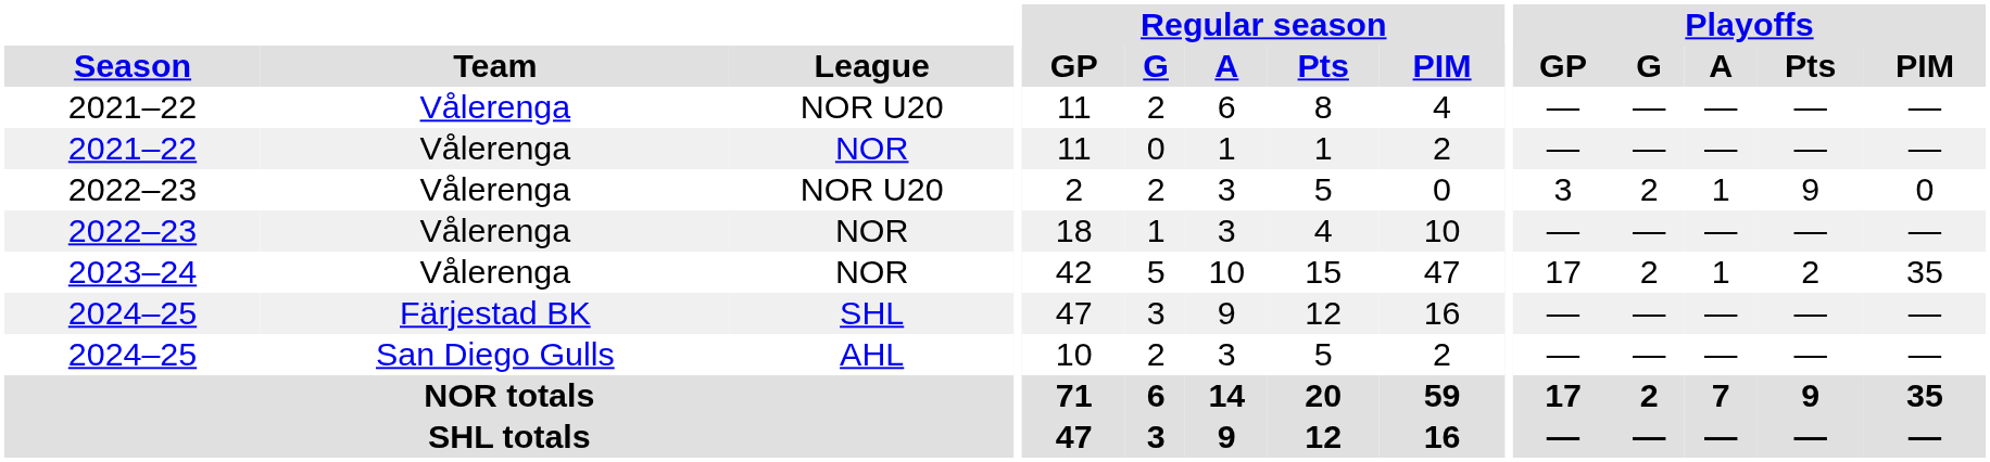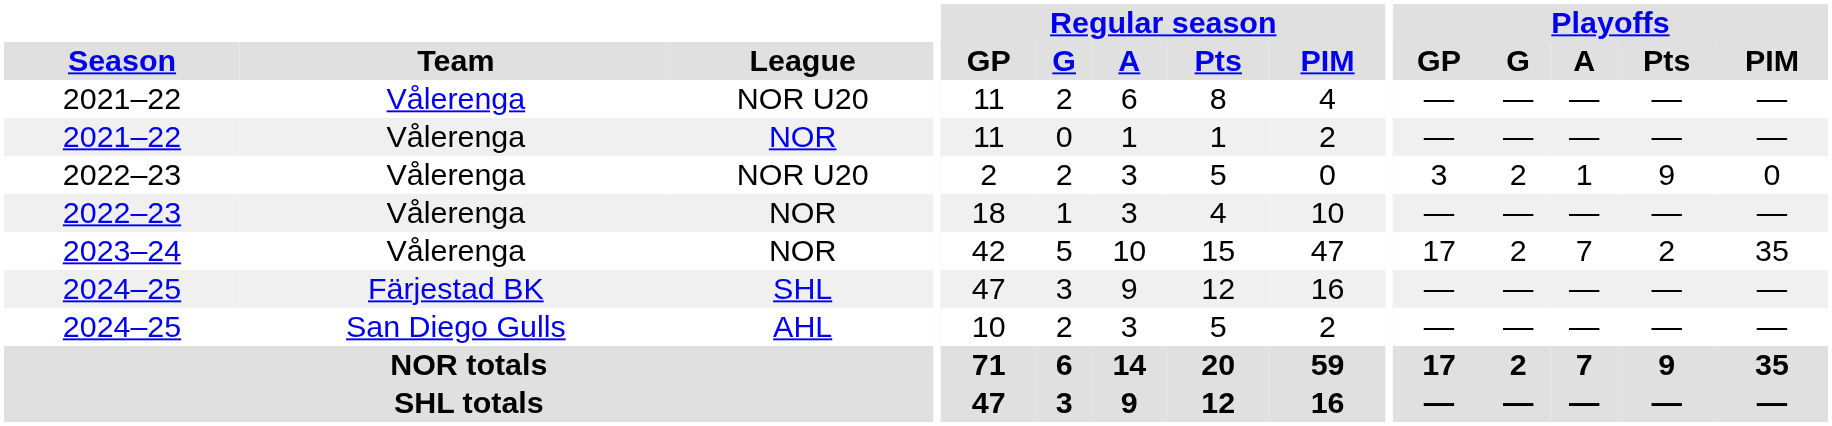2023–24 | Playoffs / A: 1 -> 7
